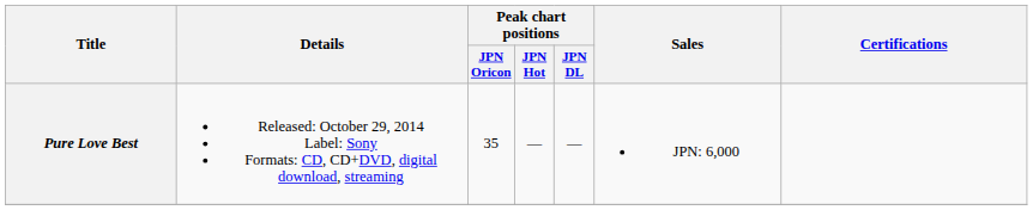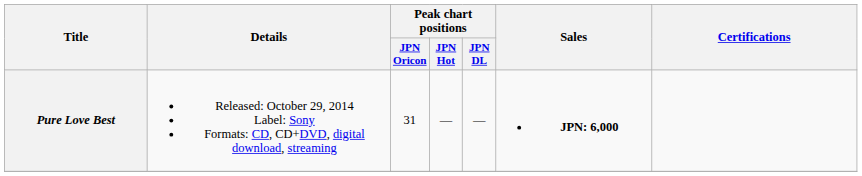Pure Love Best | Peak chart positions / JPN Oricon: 35 -> 31
Pure Love Best | Sales: normal -> bold
